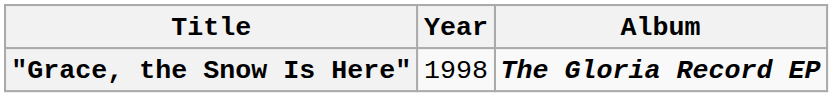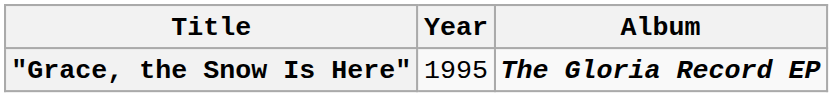"Grace, the Snow Is Here" | Year: 1998 -> 1995
